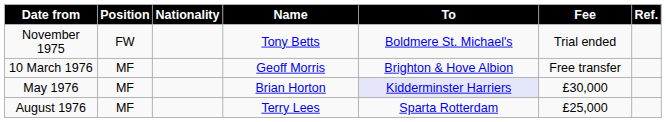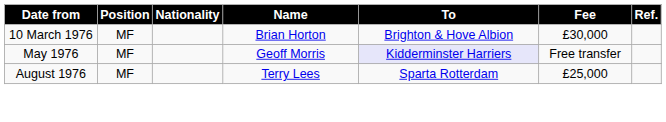- row: November 1975 | FW | Tony Betts | Boldmere St. Michael's | Trial ended
10 March 1976 | Name: Geoff Morris -> Brian Horton
10 March 1976 | Fee: Free transfer -> £30,000
May 1976 | Name: Brian Horton -> Geoff Morris
May 1976 | Fee: £30,000 -> Free transfer
